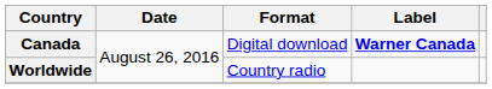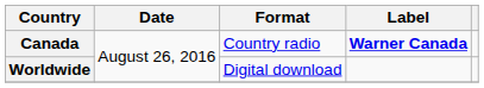Canada | Format: Digital download -> Country radio
Worldwide | Format: Country radio -> Digital download
